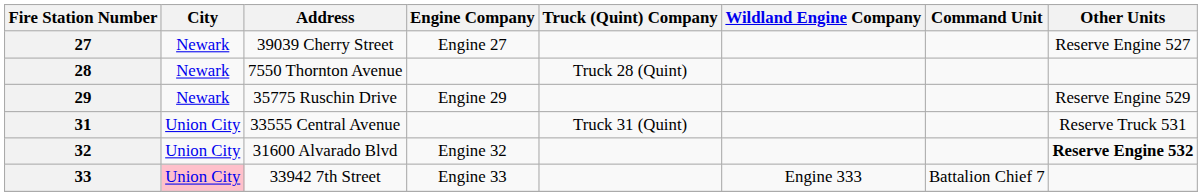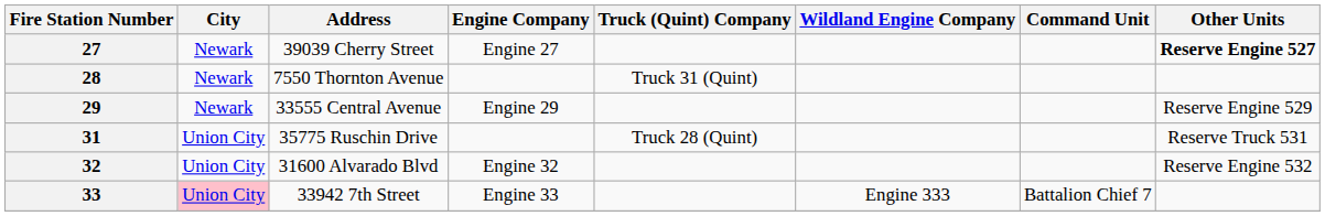27 | Other Units: normal -> bold
28 | Truck (Quint) Company: Truck 28 (Quint) -> Truck 31 (Quint)
29 | Address: 35775 Ruschin Drive -> 33555 Central Avenue
31 | Address: 33555 Central Avenue -> 35775 Ruschin Drive
31 | Truck (Quint) Company: Truck 31 (Quint) -> Truck 28 (Quint)
32 | Other Units: bold -> normal
